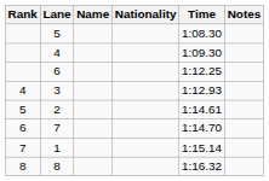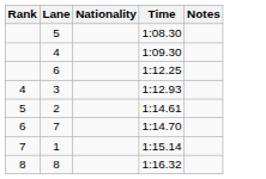- column: Name
